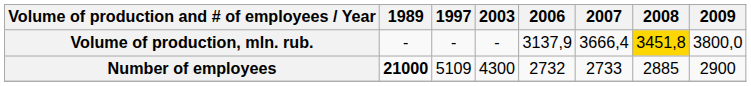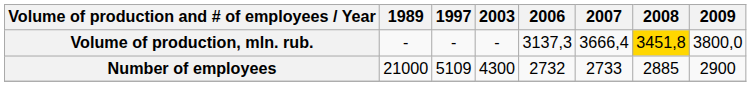Volume of production, mln. rub. | 2006: 3137,9 -> 3137,3
Number of employees | 1989: bold -> normal
